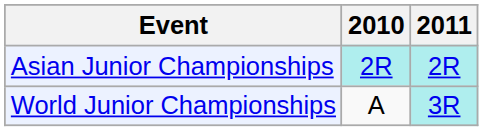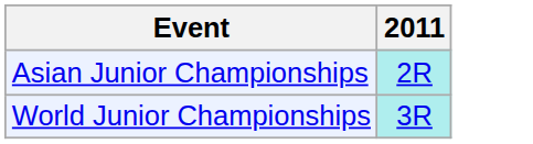- column: 2010 | 2R | A
